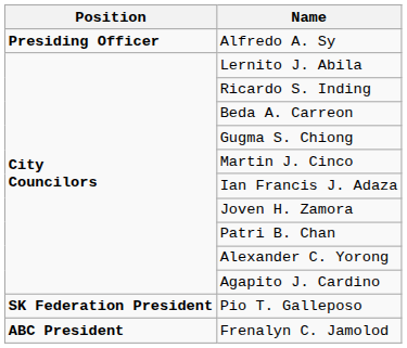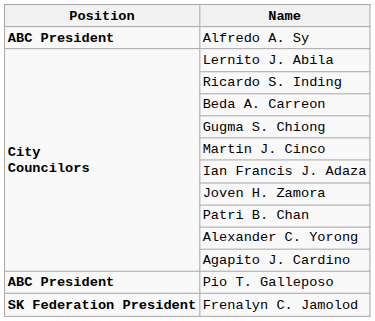Alfredo A. Sy | Position: Presiding Officer -> ABC President
Pio T. Galleposo | Position: SK Federation President -> ABC President
Frenalyn C. Jamolod | Position: ABC President -> SK Federation President
